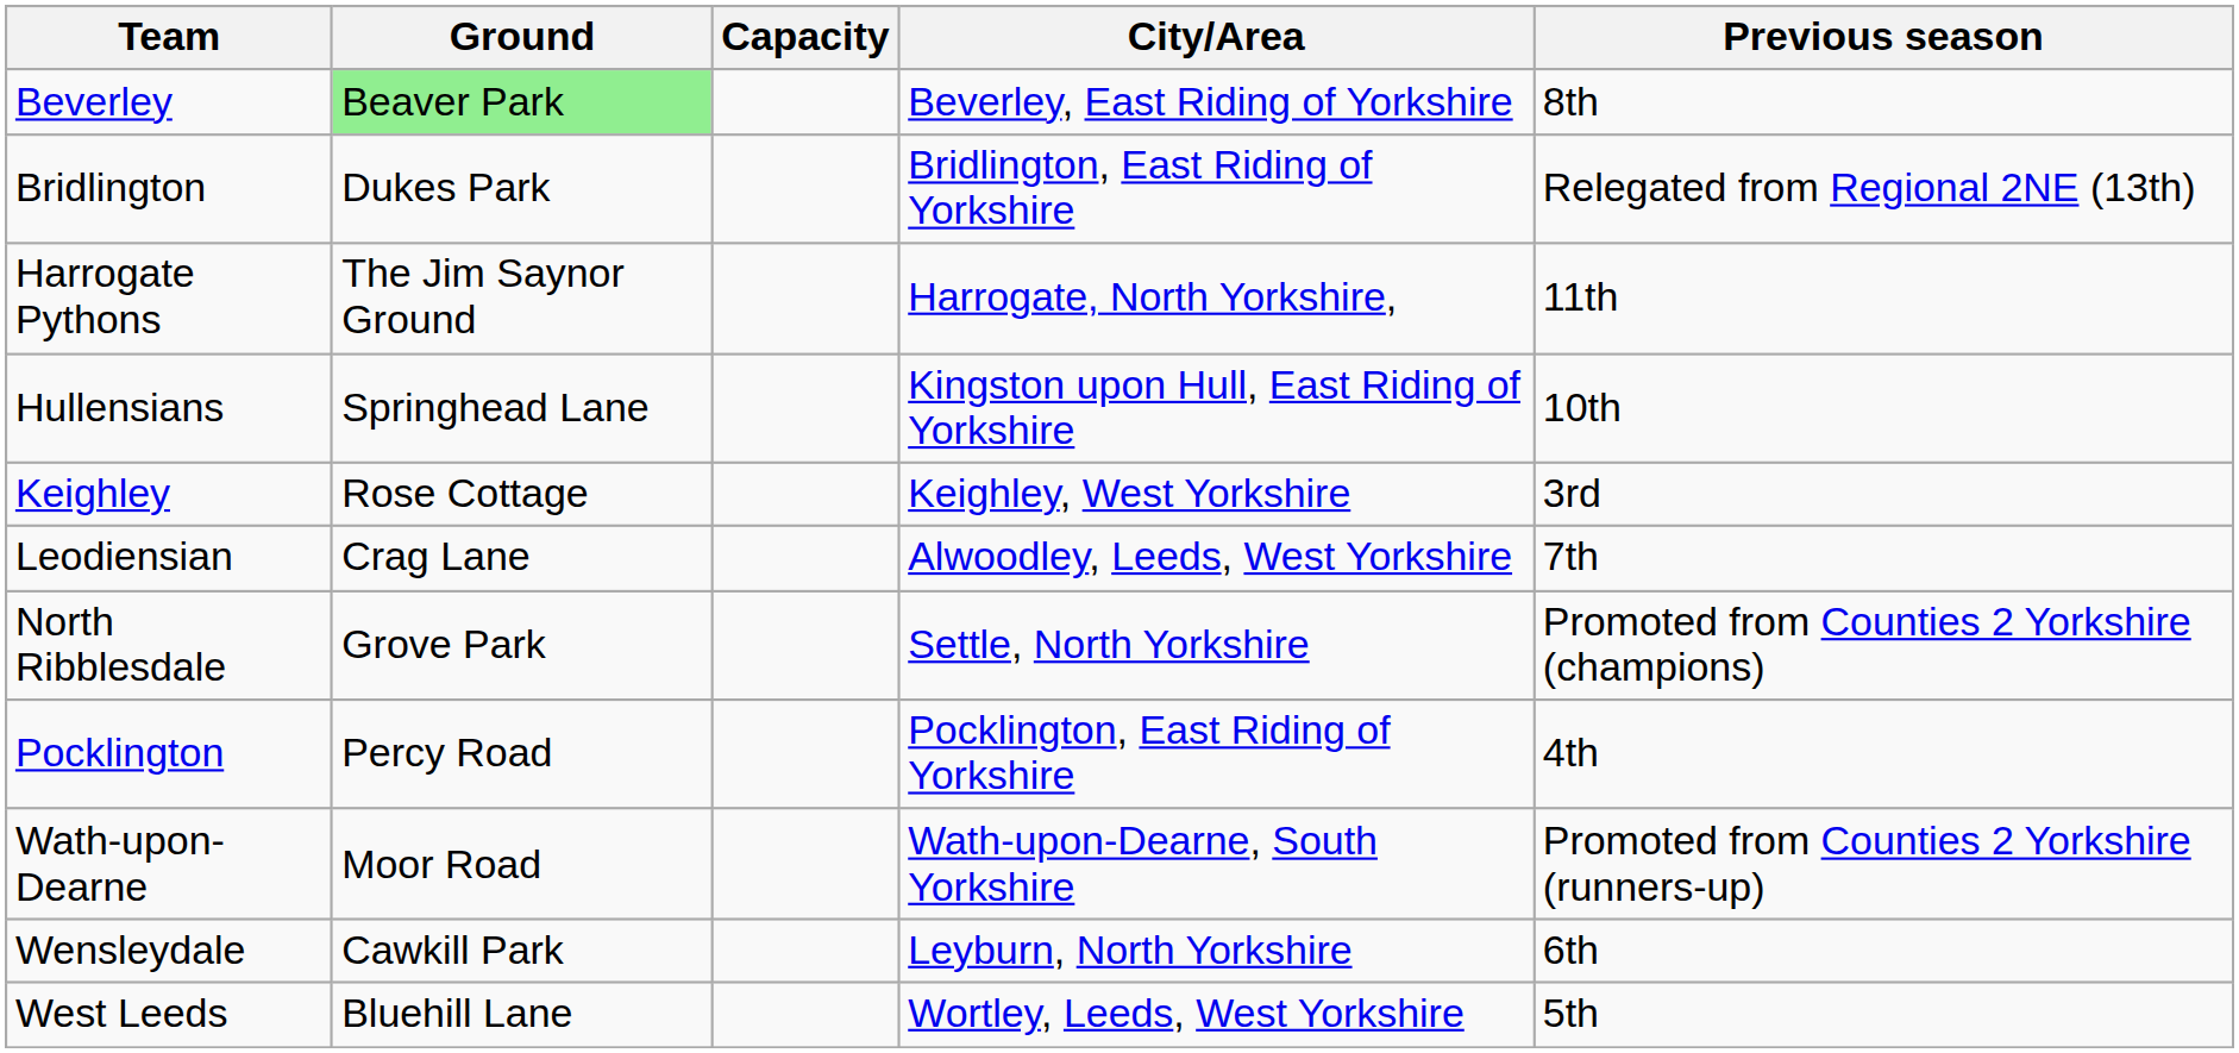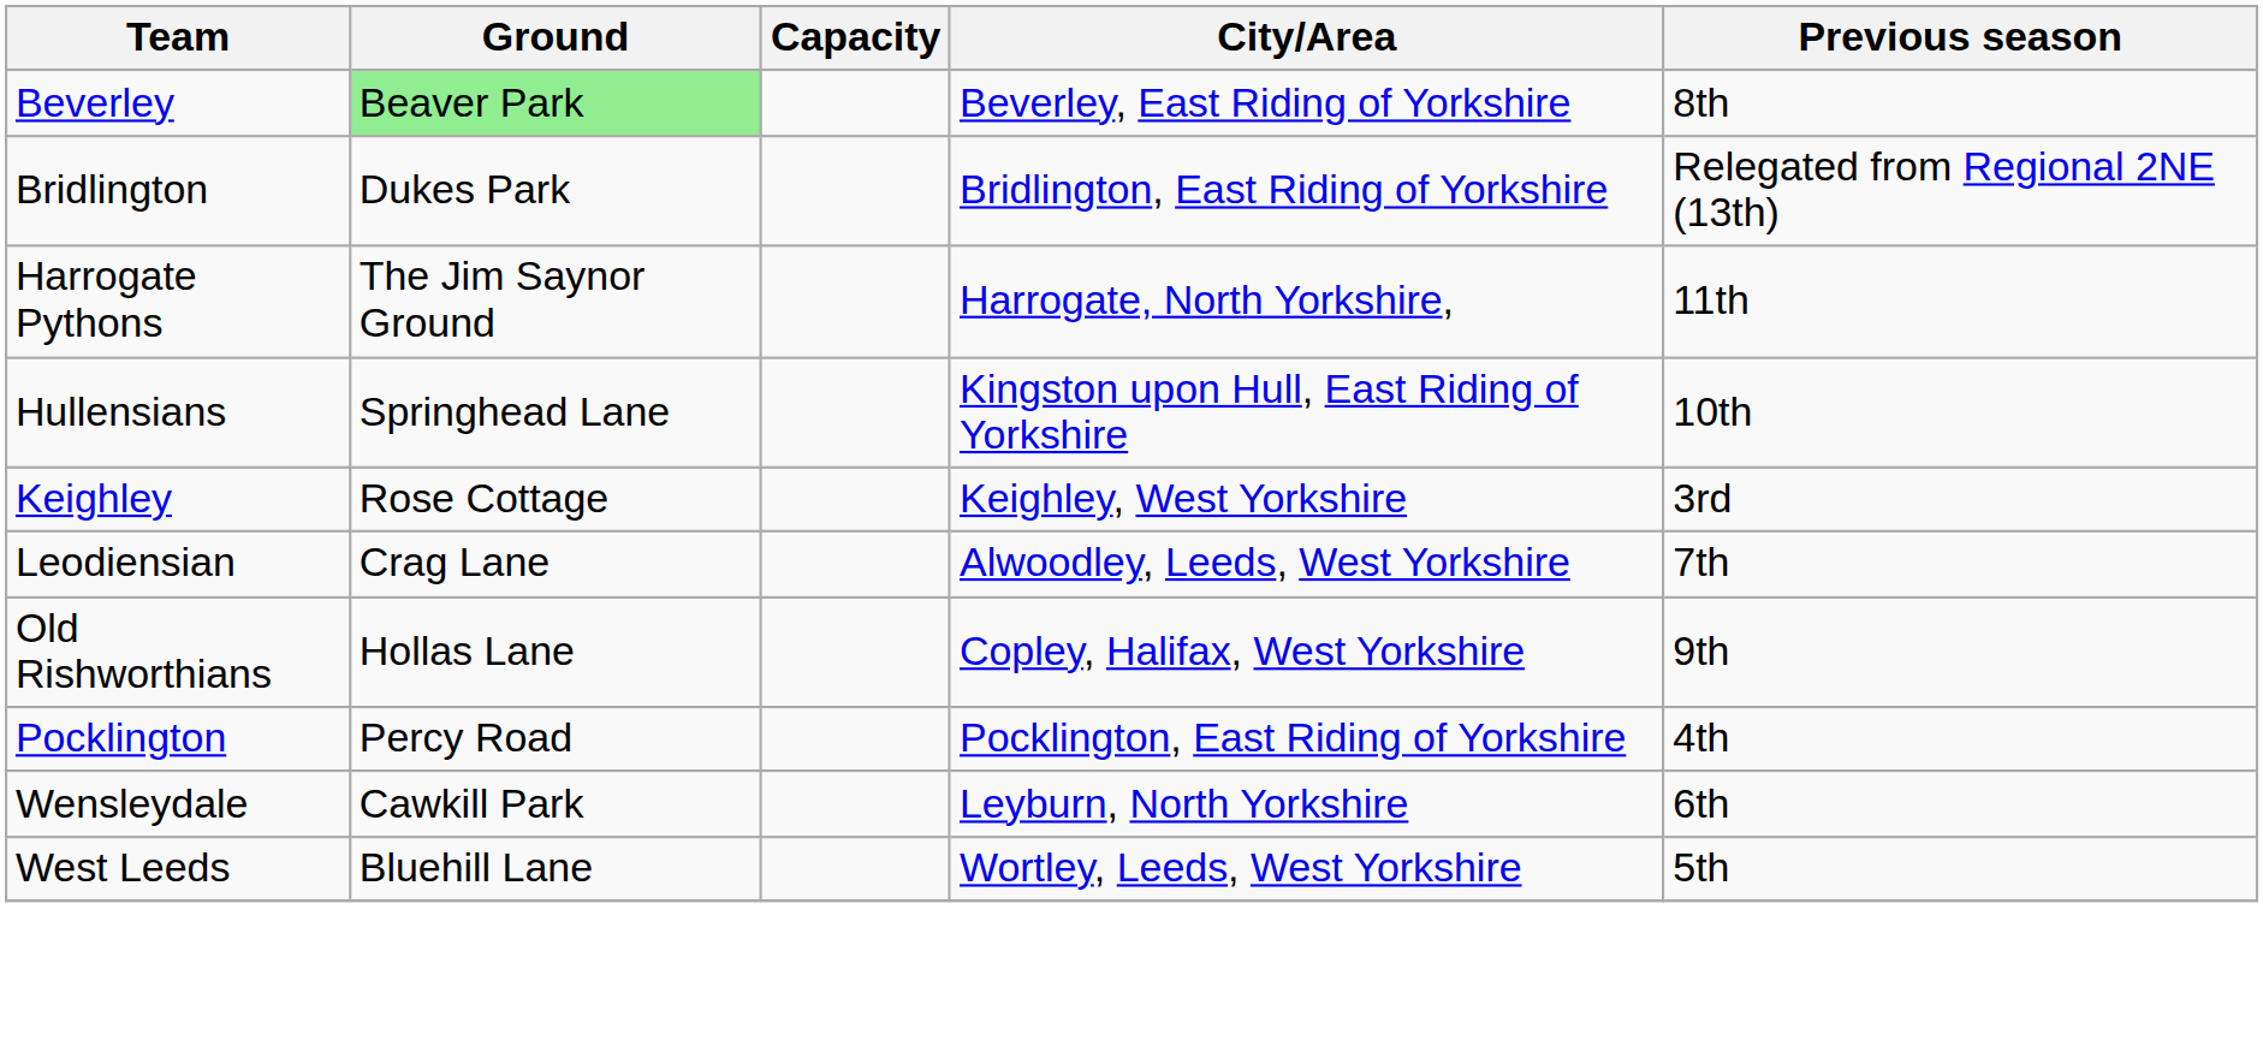- row: North Ribblesdale | Grove Park | Settle, North Yorkshire | Promoted from Counties 2 Yorkshire (champions)
+ row: Old Rishworthians | Hollas Lane | Copley, Halifax, West Yorkshire | 9th
- row: Wath-upon-Dearne | Moor Road | Wath-upon-Dearne, South Yorkshire | Promoted from Counties 2 Yorkshire (runners-up)
